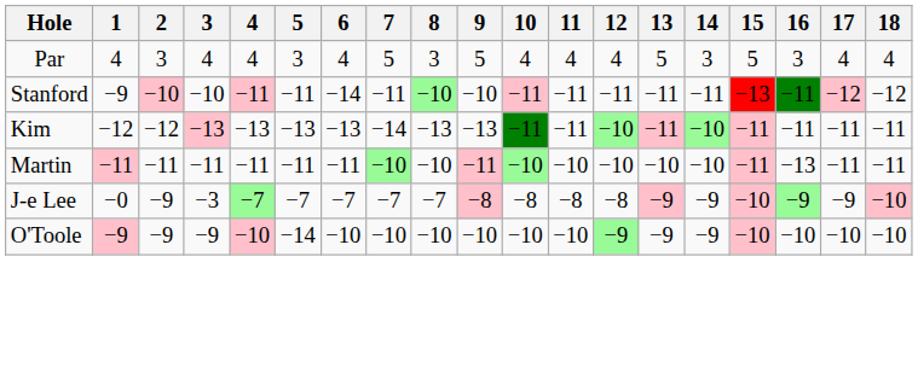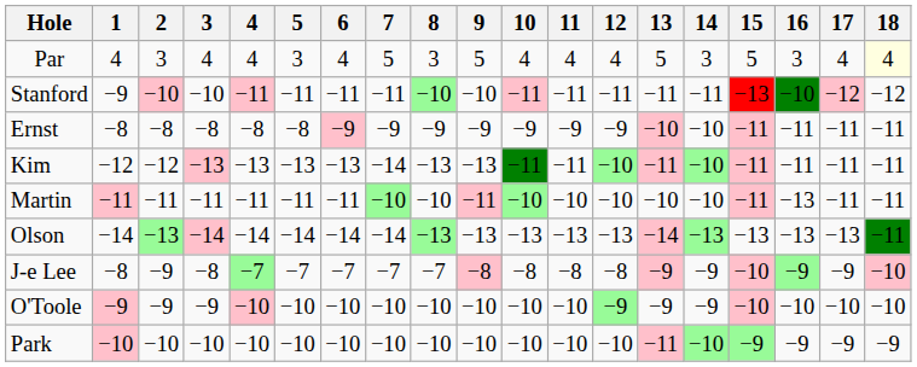Par | 18: no background -> lightyellow background
Stanford | 6: −14 -> −11
Stanford | 16: −11 -> −10
+ row: Ernst | −8 | −8 | −8 | −8 | −8 | −9 | −9 | −9 | −9 | −9 | −9 | −9 | −10 | −10 | −11 | −11 | −11 | −11
+ row: Olson | −14 | −13 | −14 | −14 | −14 | −14 | −14 | −13 | −13 | −13 | −13 | −13 | −14 | −13 | −13 | −13 | −13 | −11
J-e Lee | 1: −0 -> −8
J-e Lee | 3: −3 -> −8
O'Toole | 5: −14 -> −10
+ row: Park | −10 | −10 | −10 | −10 | −10 | −10 | −10 | −10 | −10 | −10 | −10 | −10 | −11 | −10 | −9 | −9 | −9 | −9
